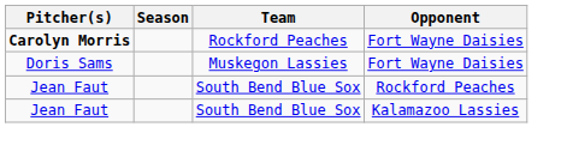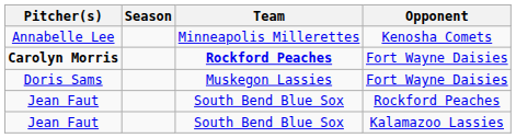+ row: Annabelle Lee | Minneapolis Millerettes | Kenosha Comets
Carolyn Morris | Team: normal -> bold
